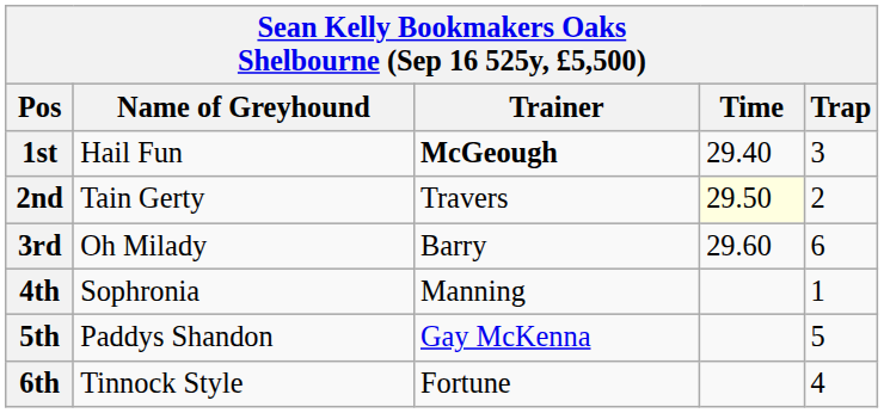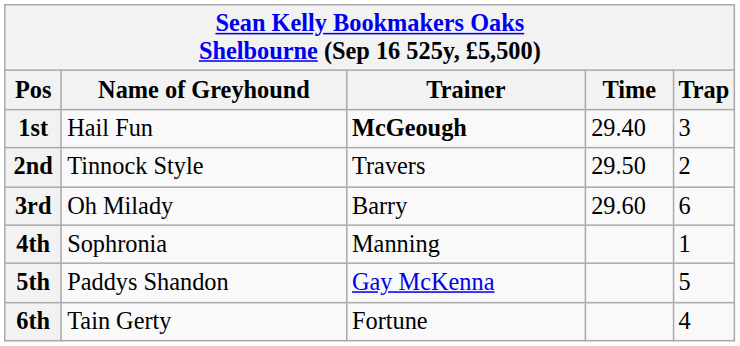2nd | Name of Greyhound: Tain Gerty -> Tinnock Style
2nd | Time: lightyellow background -> no background
6th | Name of Greyhound: Tinnock Style -> Tain Gerty
